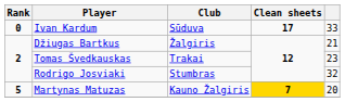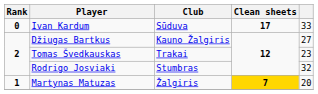Džiugas Bartkus | Club: Žalgiris -> Kauno Žalgiris
Džiugas Bartkus | column 5: 21 -> 27
Martynas Matuzas | Rank: 5 -> 1
Martynas Matuzas | Club: Kauno Žalgiris -> Žalgiris
